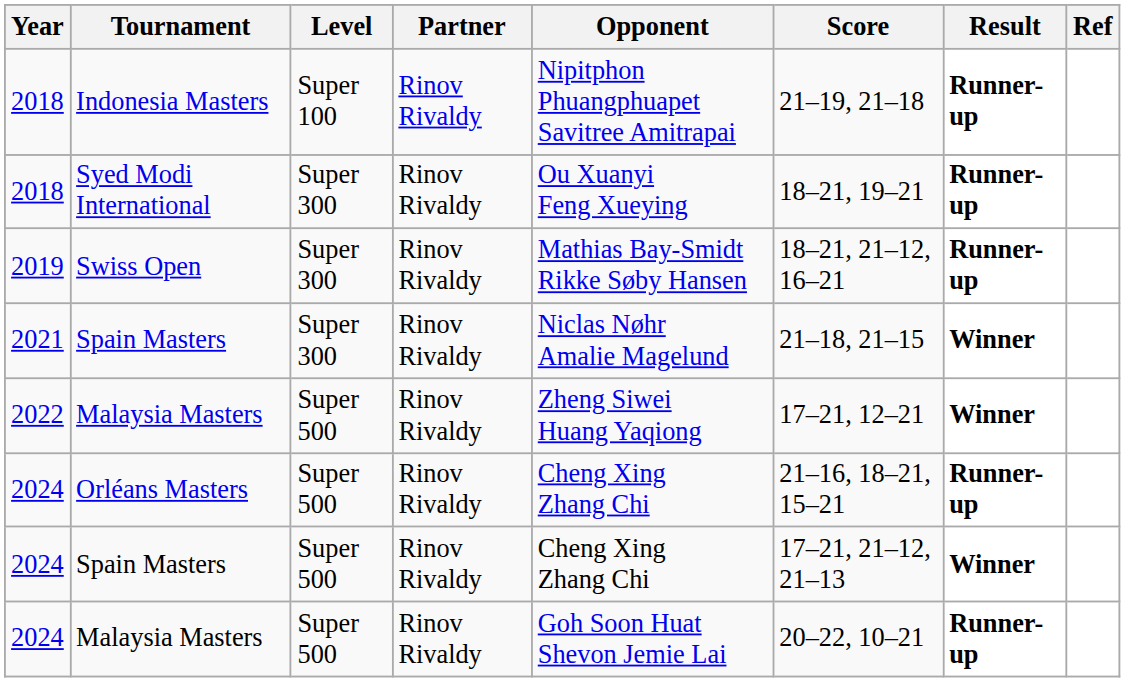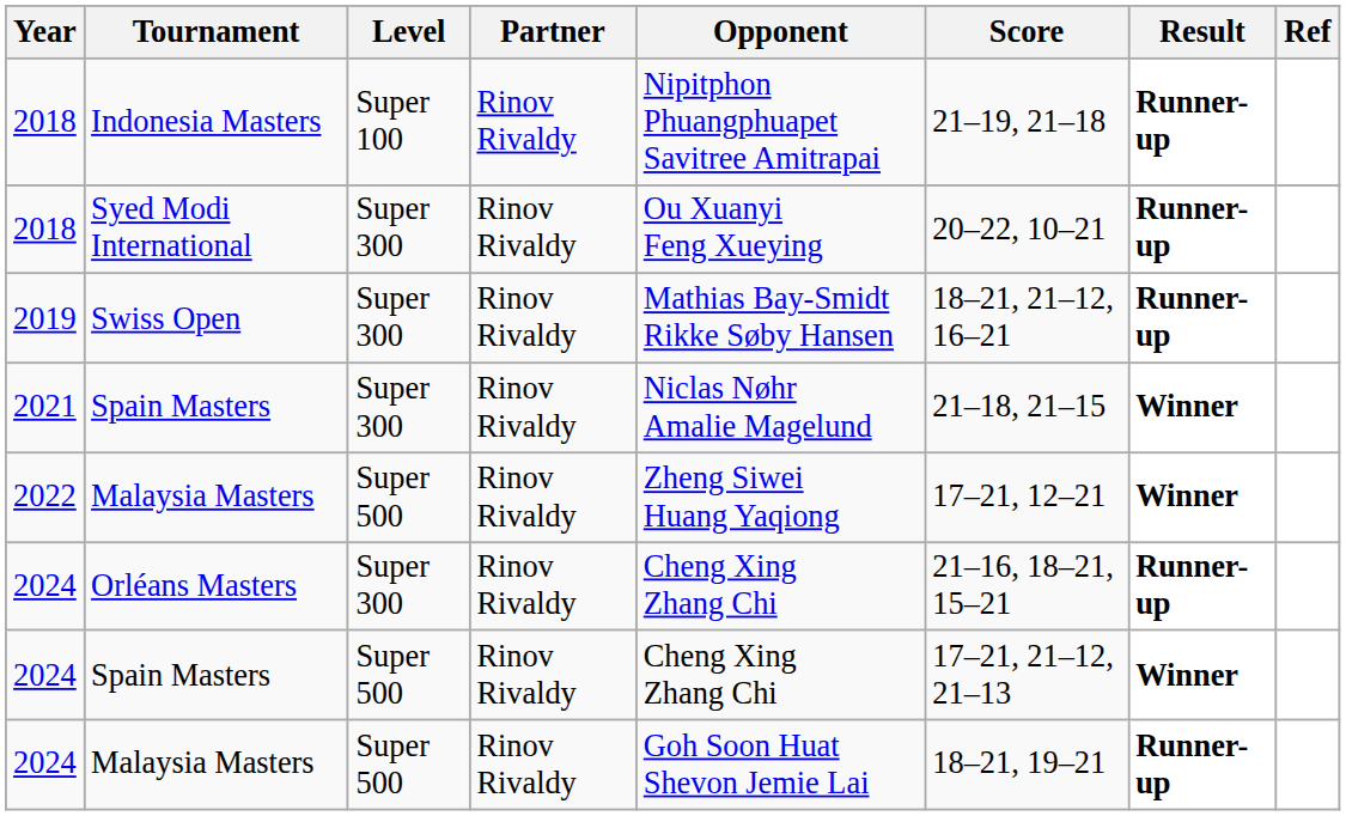Syed Modi International | Score: 18–21, 19–21 -> 20–22, 10–21
Orléans Masters | Level: Super 500 -> Super 300
2024 / Malaysia Masters | Score: 20–22, 10–21 -> 18–21, 19–21
